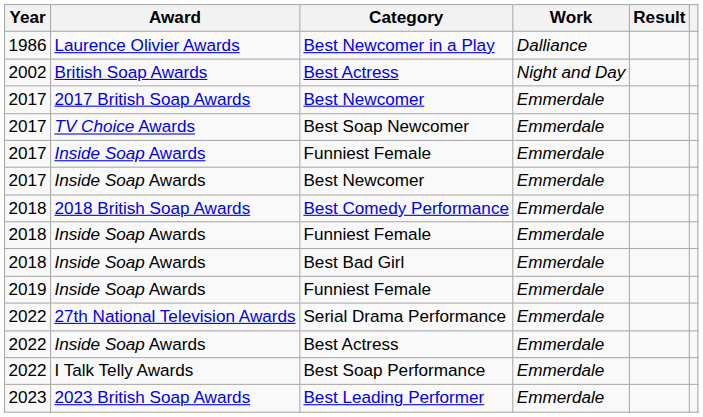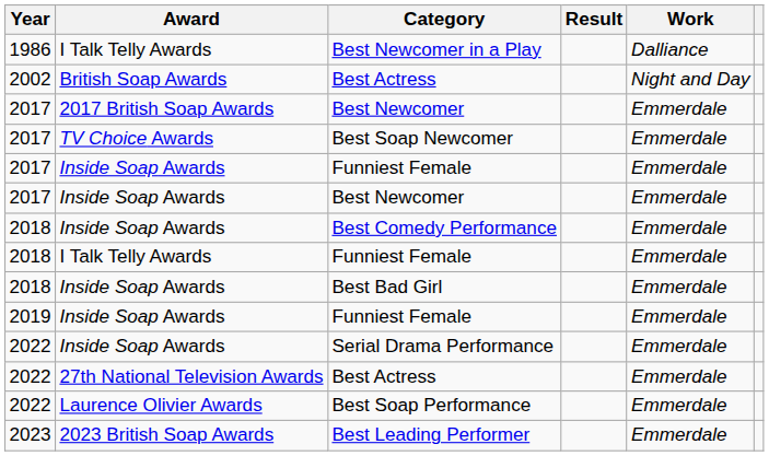columns swapped: Work <-> Result
Best Newcomer in a Play | Award: Laurence Olivier Awards -> I Talk Telly Awards
Best Comedy Performance | Award: 2018 British Soap Awards -> Inside Soap Awards
2018 / Funniest Female | Award: Inside Soap Awards -> I Talk Telly Awards
Serial Drama Performance | Award: 27th National Television Awards -> Inside Soap Awards
2022 / Best Actress | Award: Inside Soap Awards -> 27th National Television Awards
Best Soap Performance | Award: I Talk Telly Awards -> Laurence Olivier Awards
